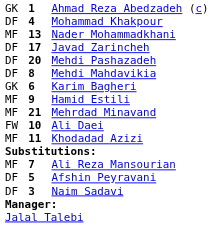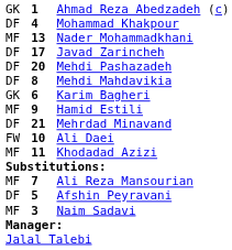Mehrdad Minavand | column 1: MF -> DF
Naim Sadavi | column 1: DF -> MF
